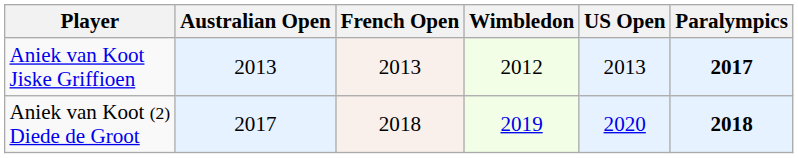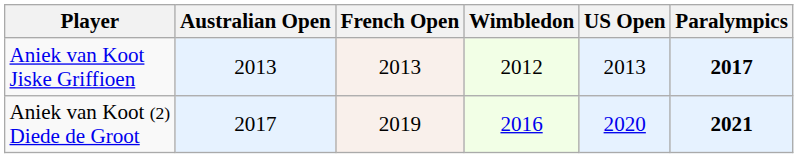Aniek van Koot (2) Diede de Groot | French Open: 2018 -> 2019
Aniek van Koot (2) Diede de Groot | Wimbledon: 2019 -> 2016
Aniek van Koot (2) Diede de Groot | Paralympics: 2018 -> 2021
